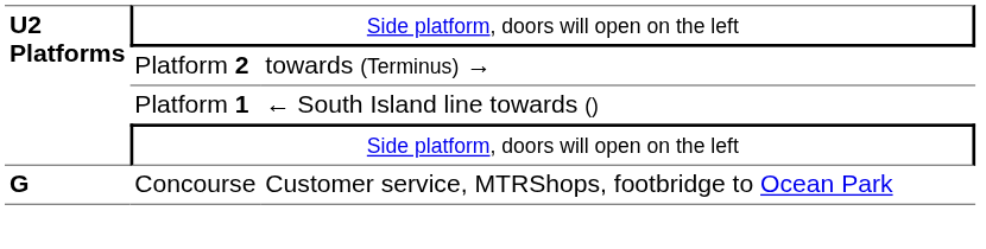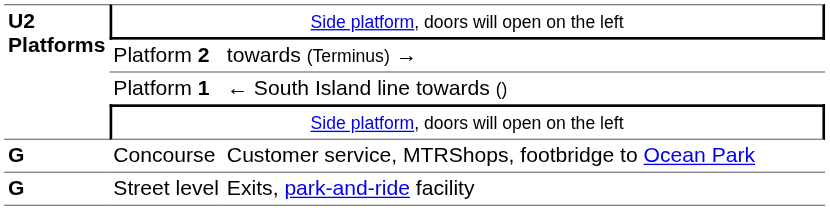+ row: G | Street level | Exits, park-and-ride facility
